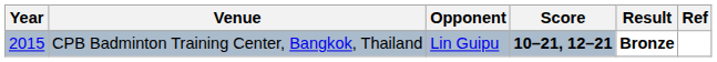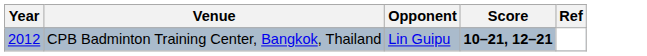- column: Result | Bronze
CPB Badminton Training Center, Bangkok, Thailand | Year: 2015 -> 2012
